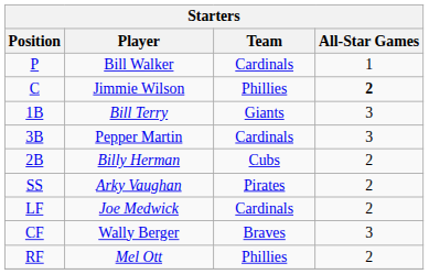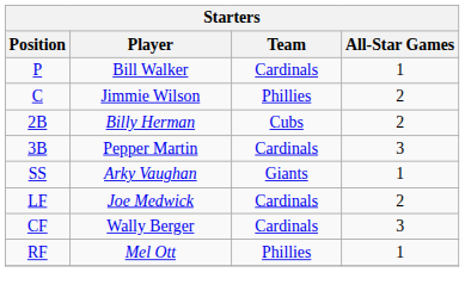Jimmie Wilson | All-Star Games: bold -> normal
- row: 1B | Bill Terry | Giants | 3
rows swapped: Billy Herman <-> Pepper Martin
Arky Vaughan | Team: Pirates -> Giants
Arky Vaughan | All-Star Games: 2 -> 1
Wally Berger | Team: Braves -> Cardinals
Mel Ott | All-Star Games: 2 -> 1
